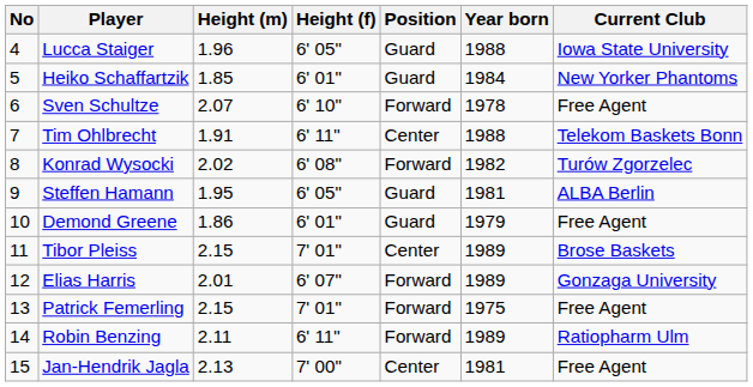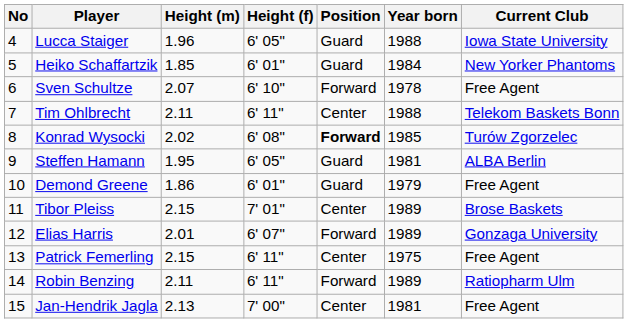Tim Ohlbrecht | Height (m): 1.91 -> 2.11
Konrad Wysocki | Position: normal -> bold
Konrad Wysocki | Year born: 1982 -> 1985
Patrick Femerling | Height (f): 7' 01" -> 6' 11"
Patrick Femerling | Position: Forward -> Center
